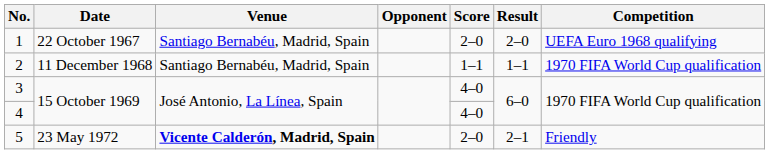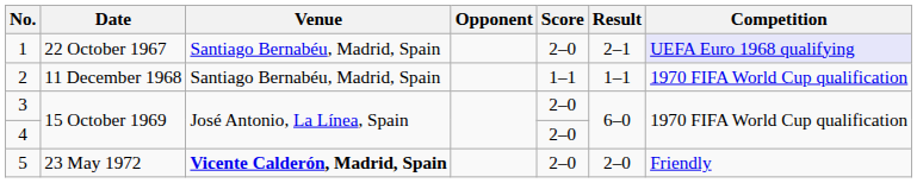1 | Result: 2–0 -> 2–1
1 | Competition: no background -> lavender background
3 | Score: 4–0 -> 2–0
4 | Score: 4–0 -> 2–0
5 | Result: 2–1 -> 2–0
